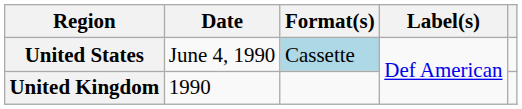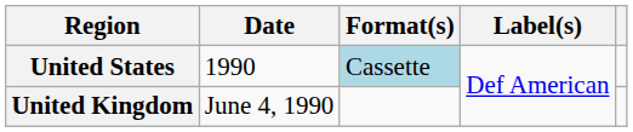United States | Date: June 4, 1990 -> 1990
United Kingdom | Date: 1990 -> June 4, 1990
